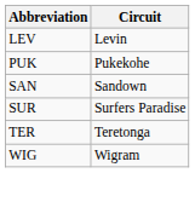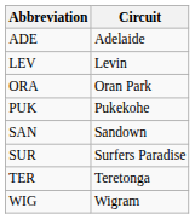+ row: ADE | Adelaide
+ row: ORA | Oran Park
